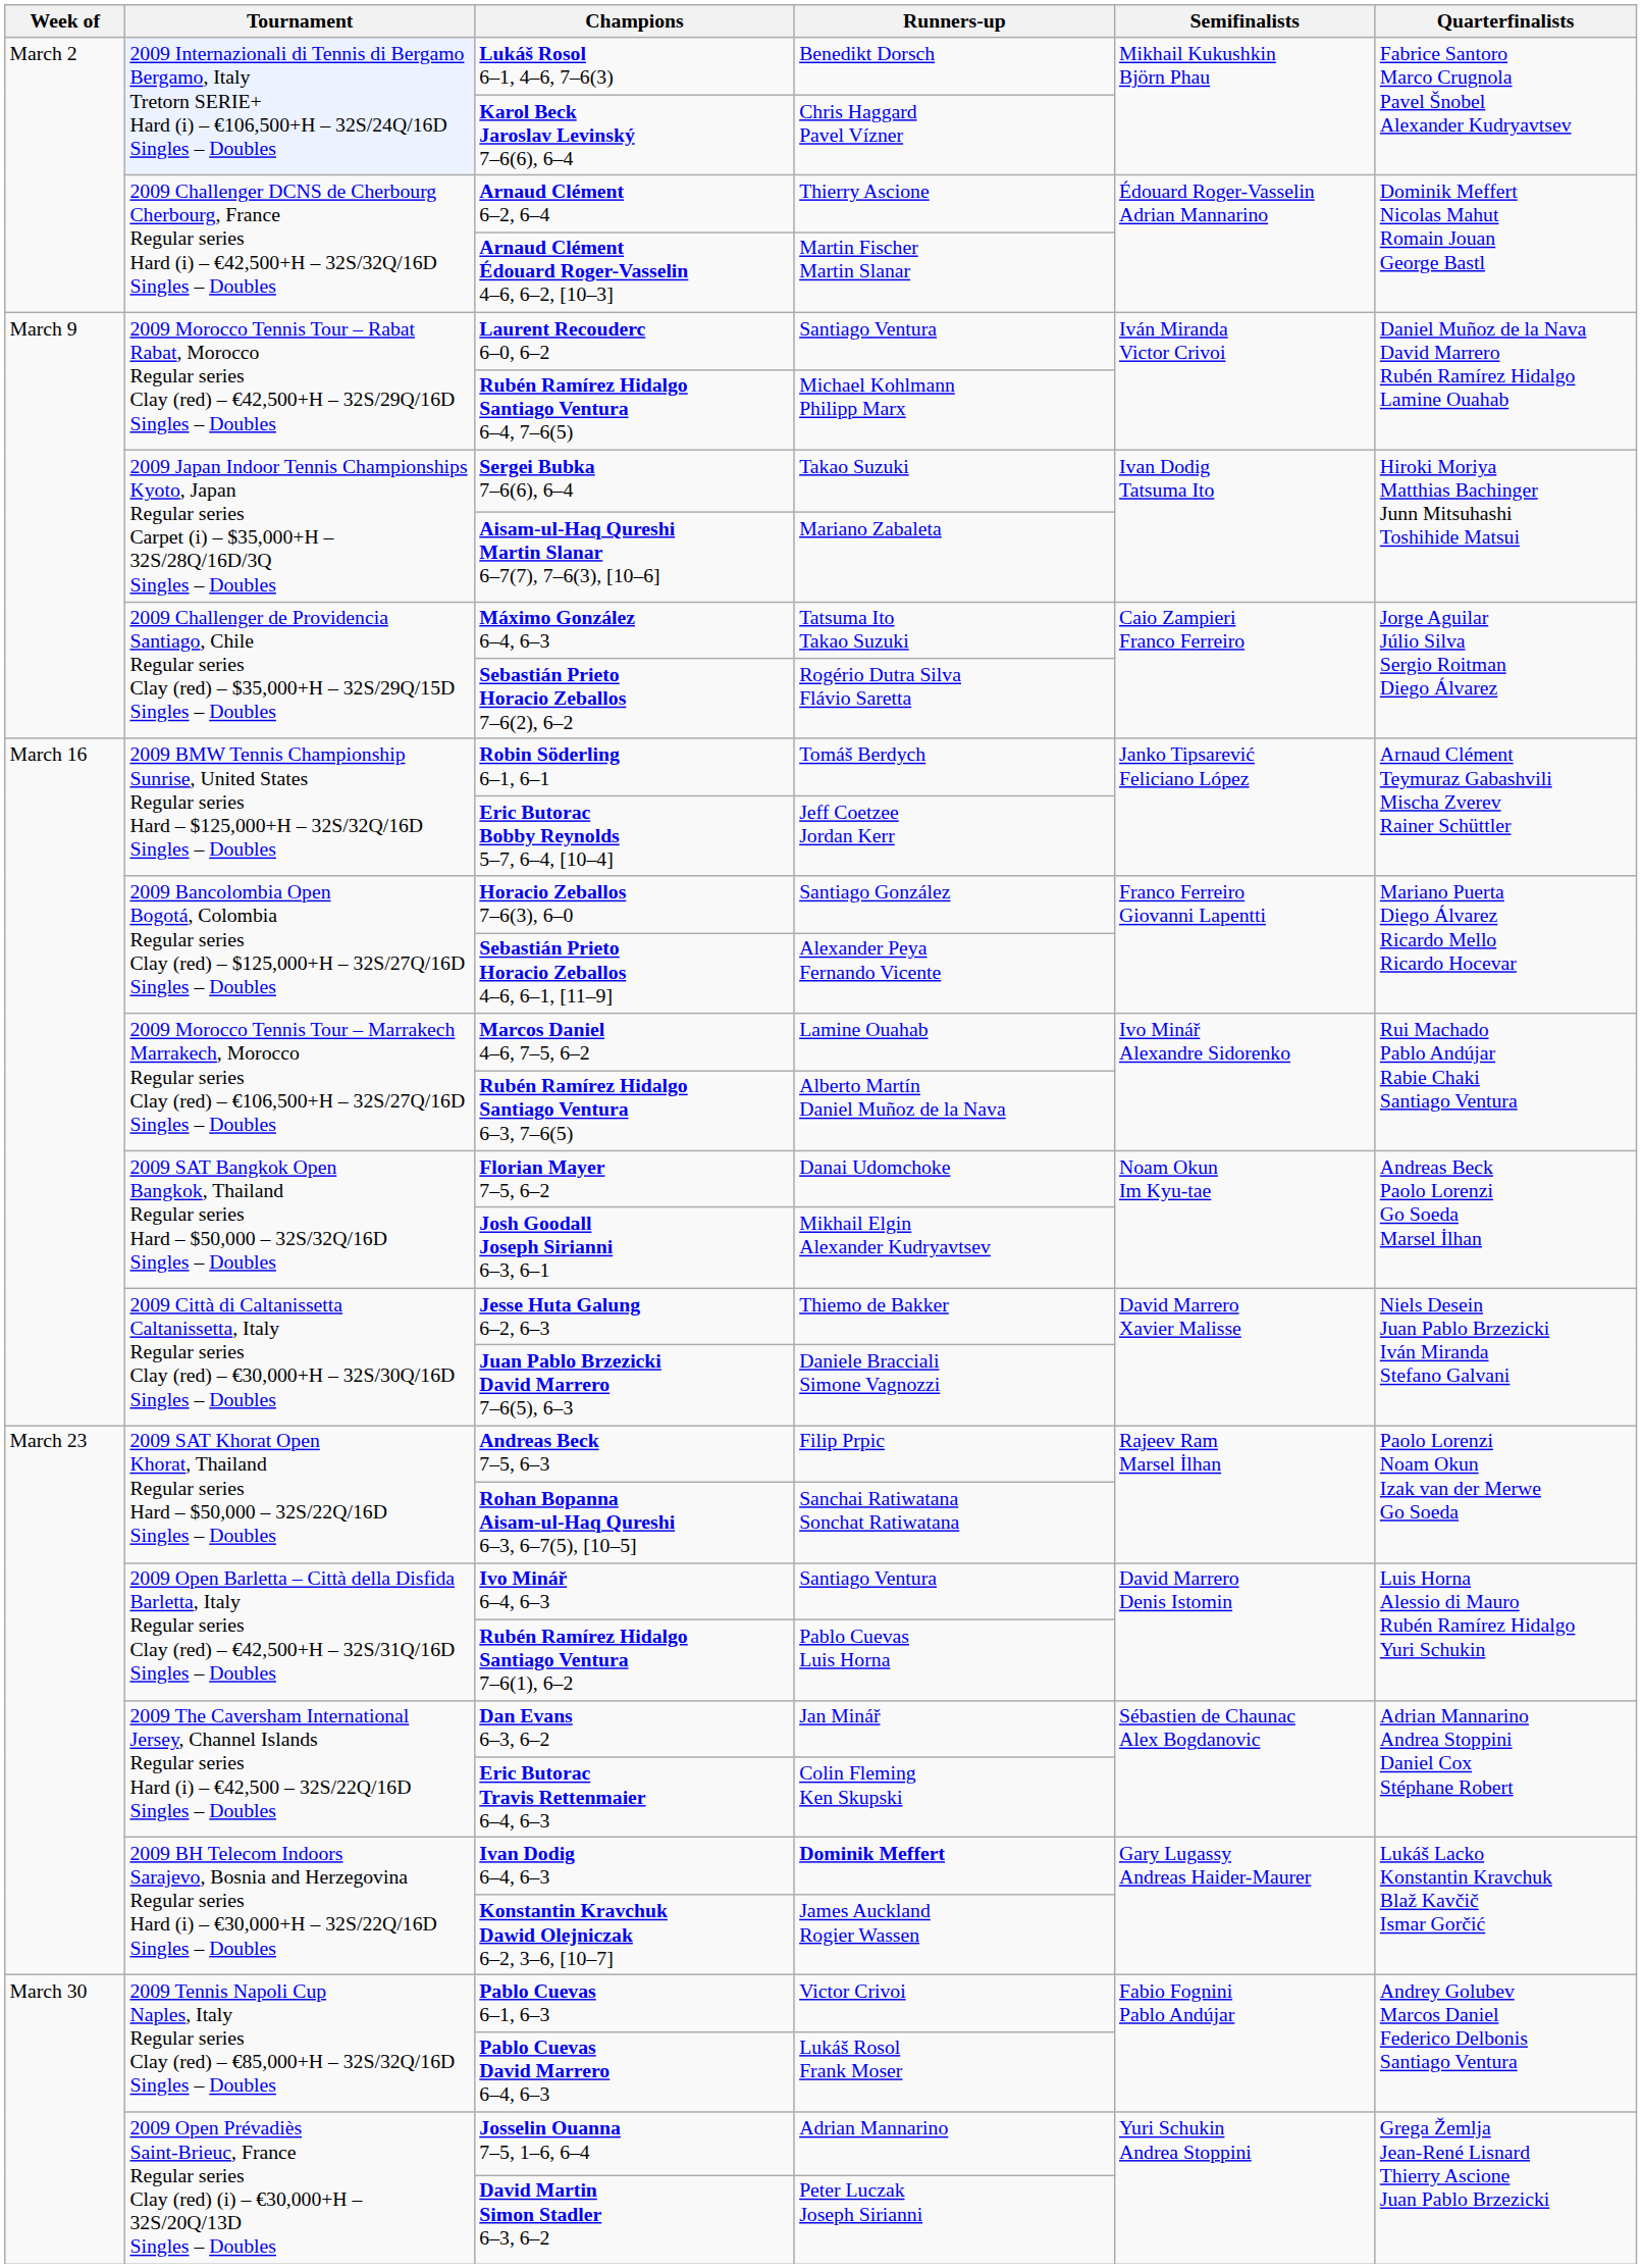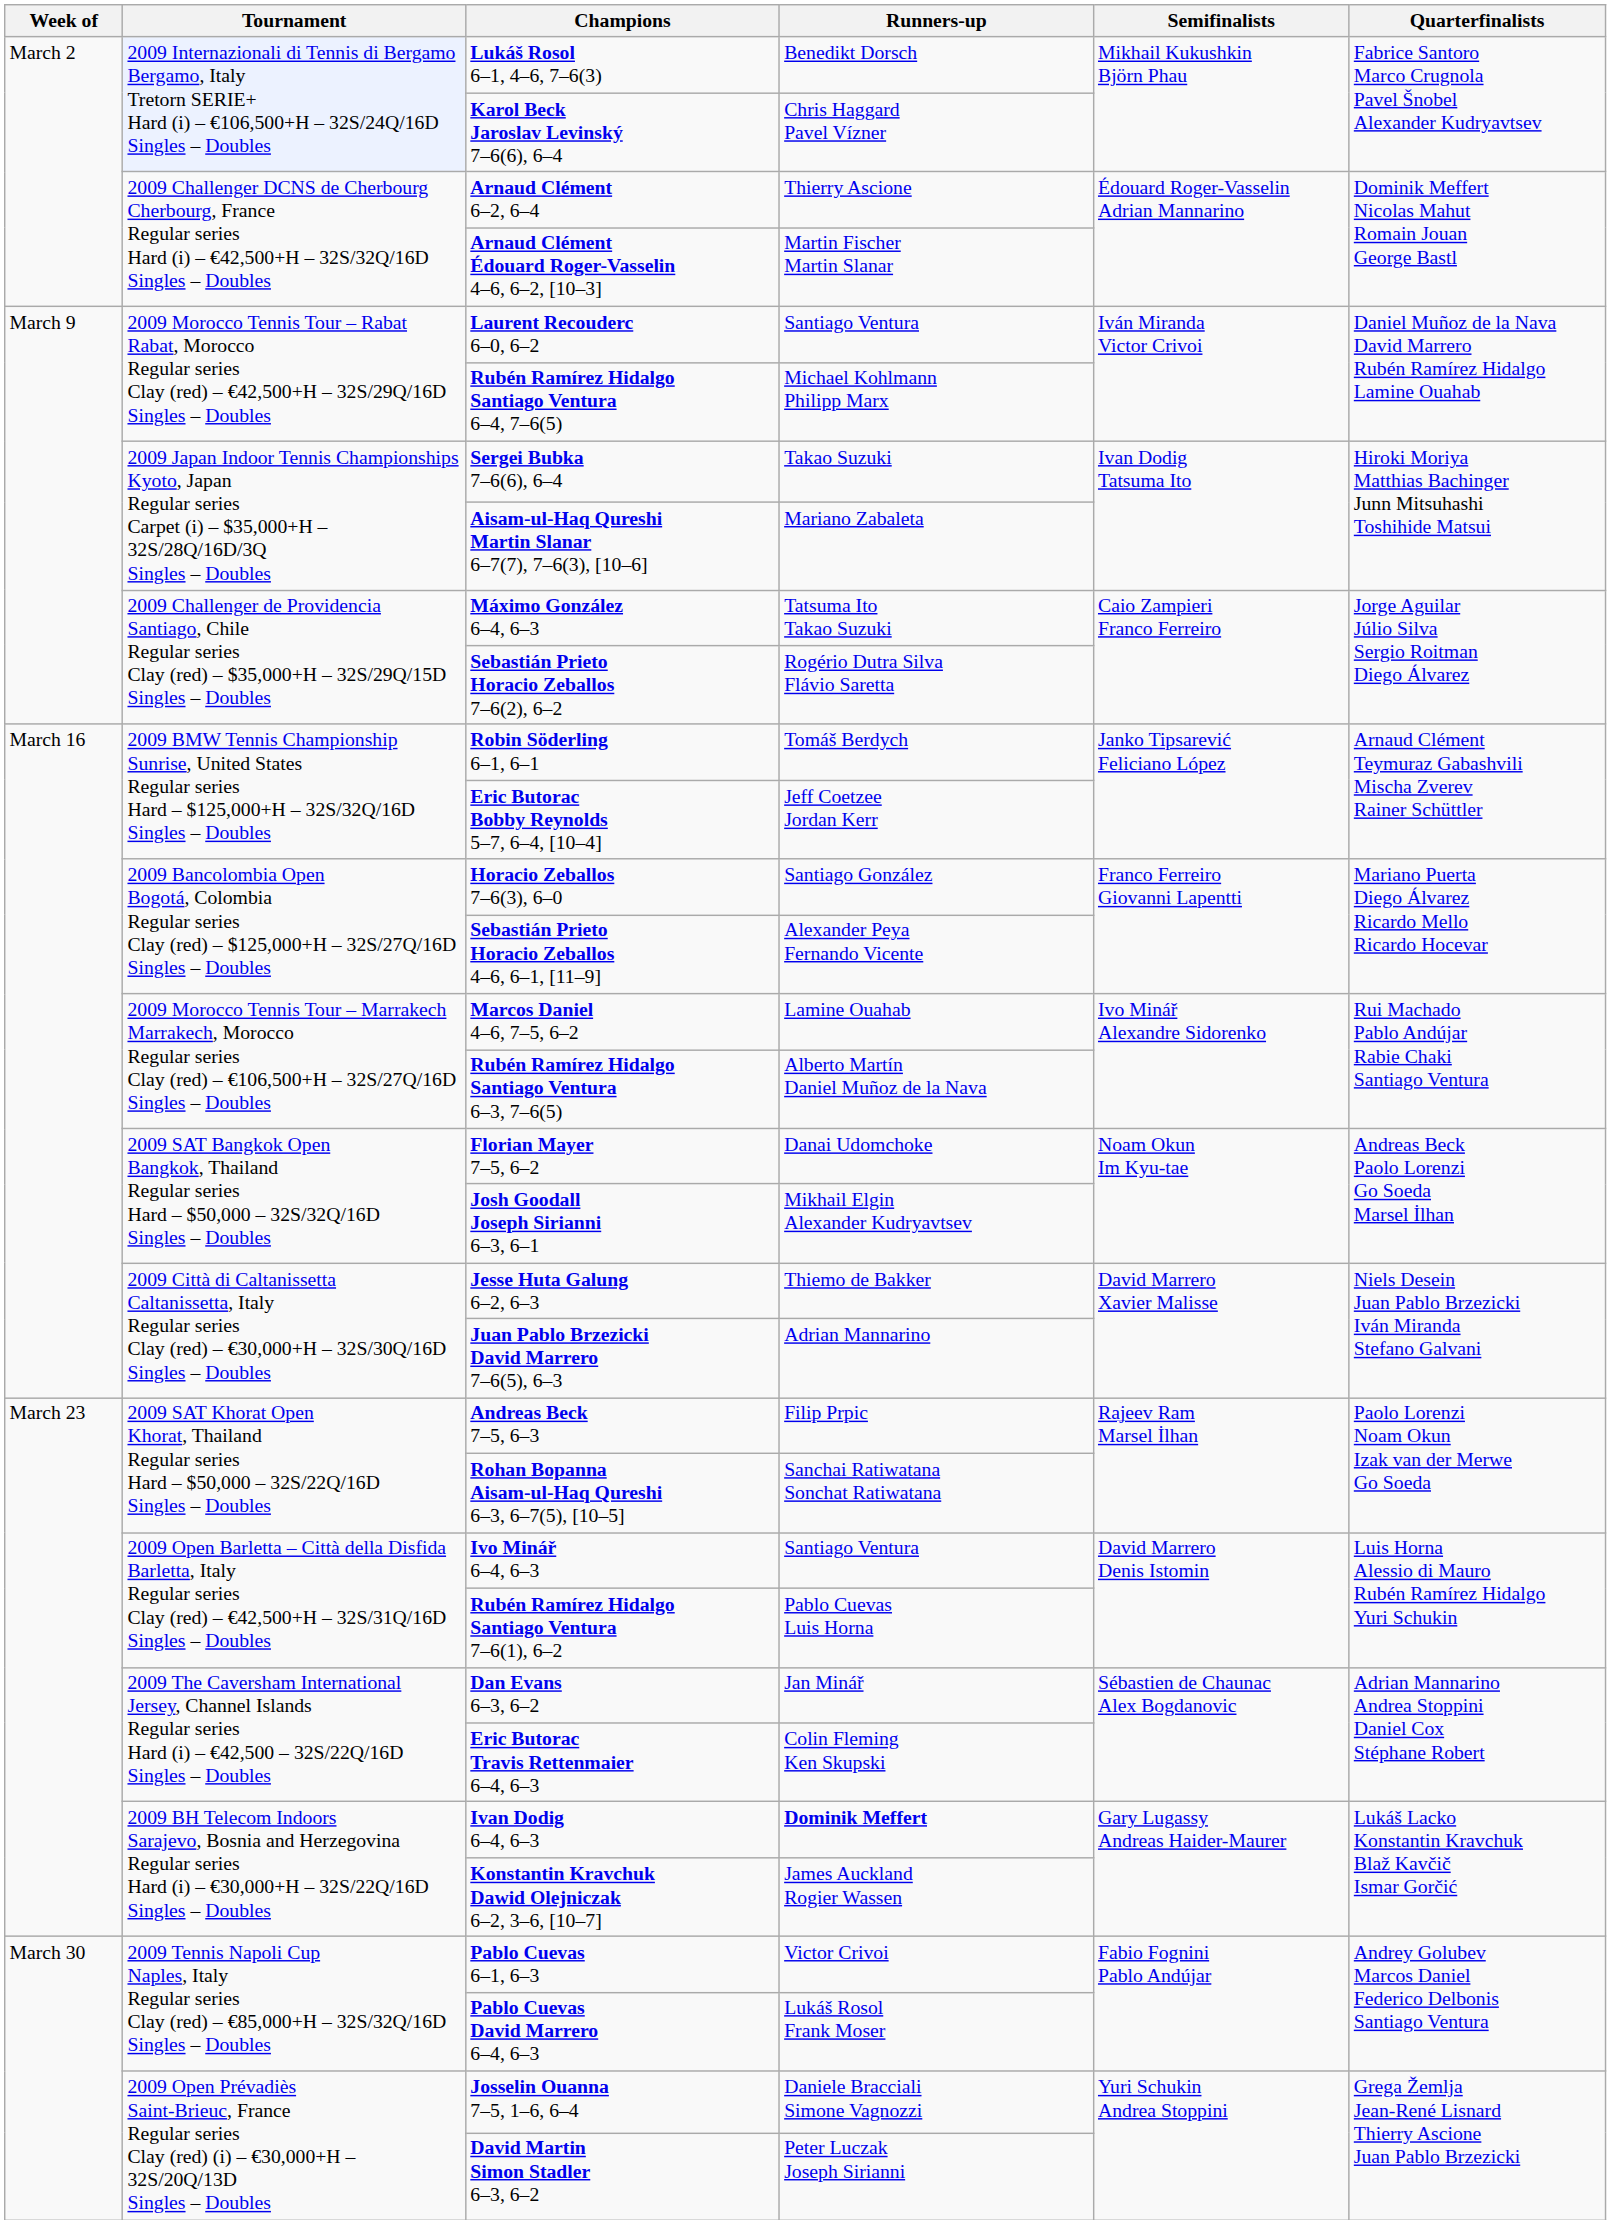Juan Pablo Brzezicki David Marrero 7–6(5), 6–3 | Runners-up: Daniele Bracciali Simone Vagnozzi -> Adrian Mannarino
Josselin Ouanna 7–5, 1–6, 6–4 | Runners-up: Adrian Mannarino -> Daniele Bracciali Simone Vagnozzi
